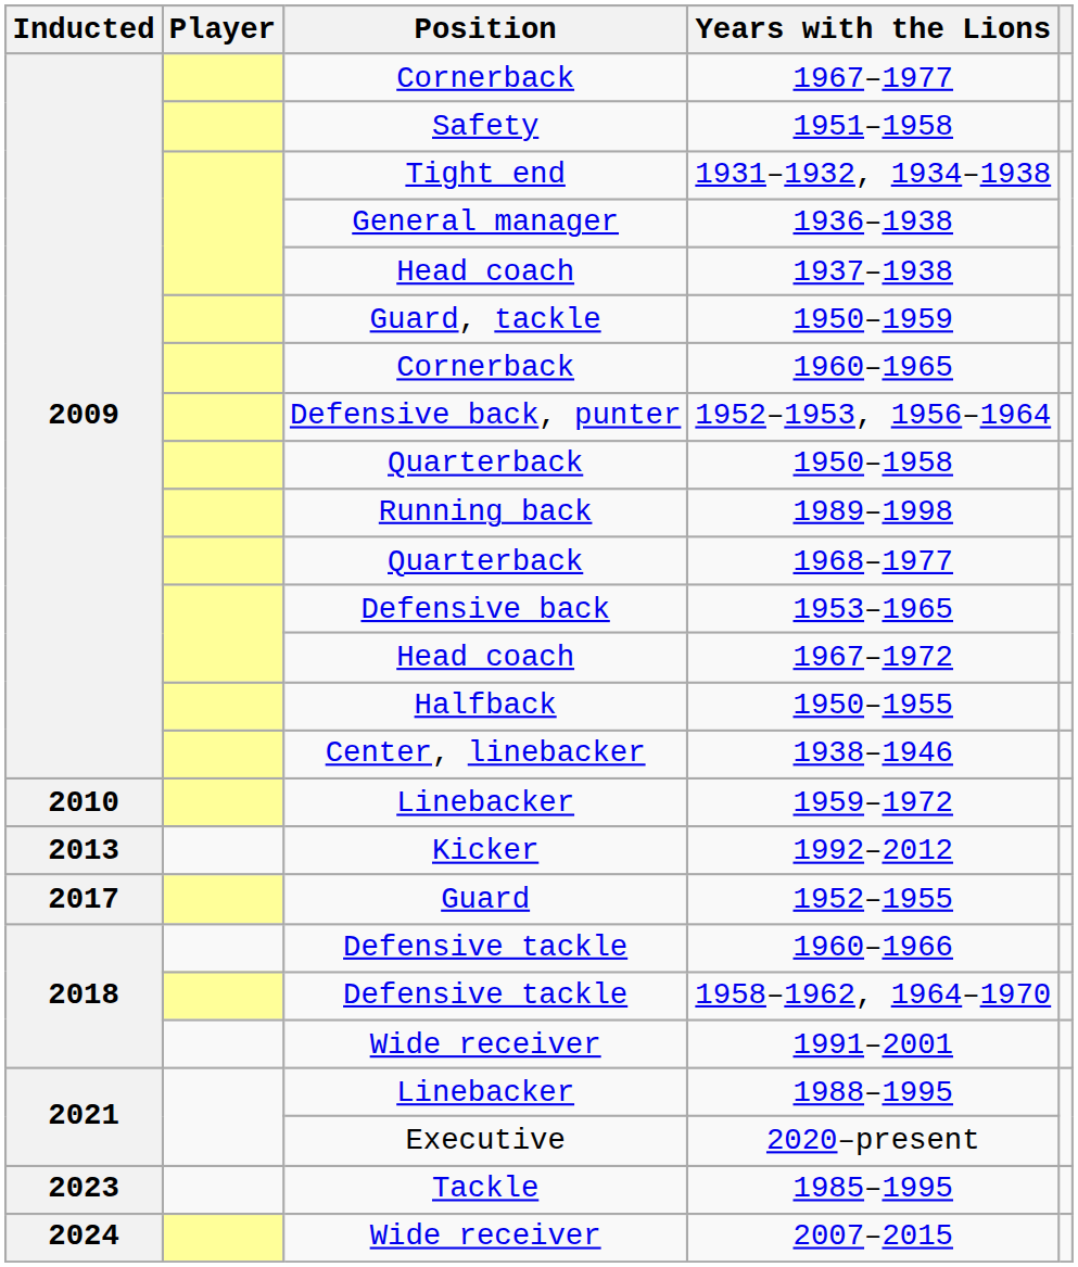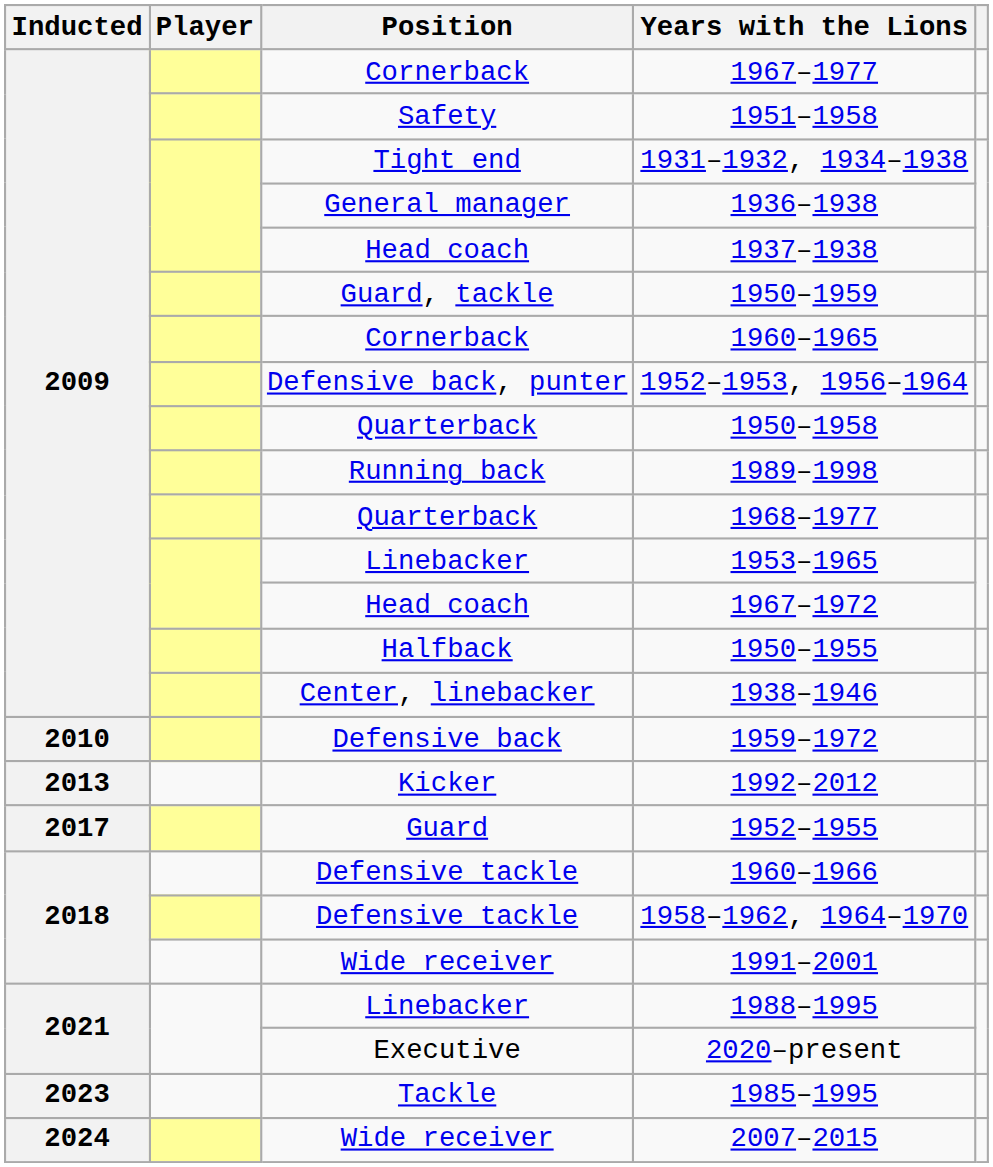1953–1965 | Position: Defensive back -> Linebacker
1959–1972 | Position: Linebacker -> Defensive back
